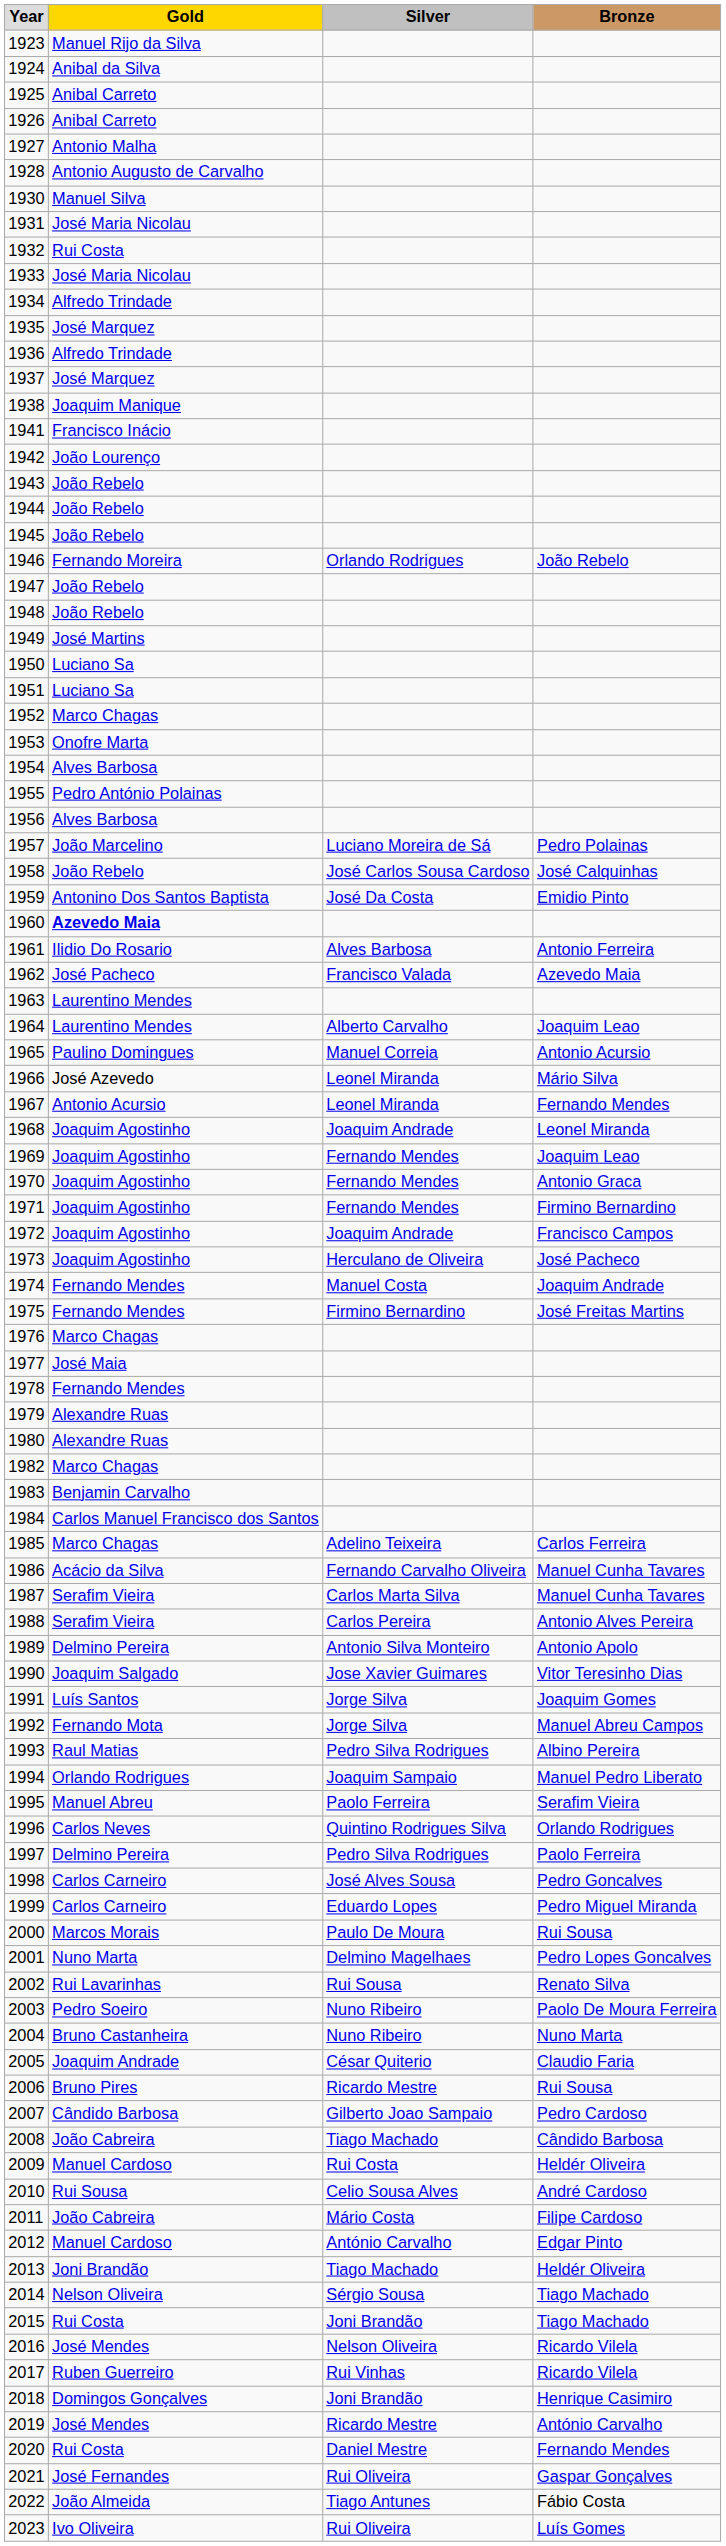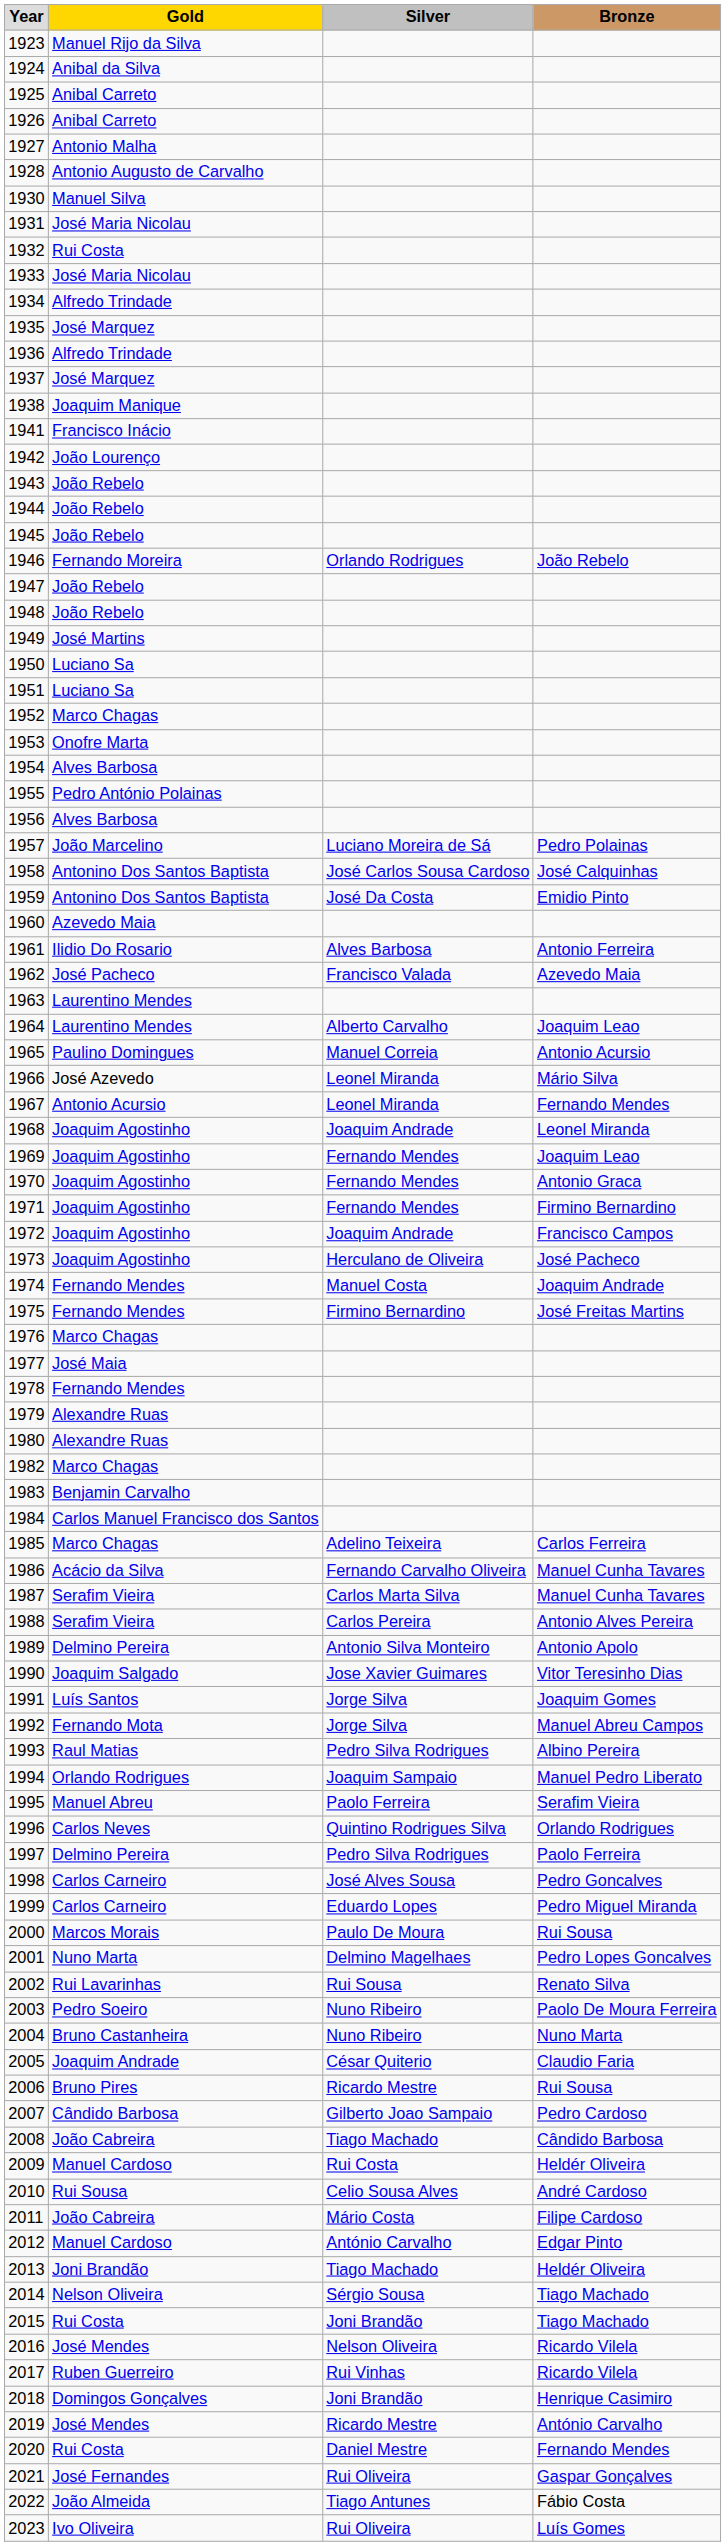1958 | column 2: João Rebelo -> Antonino Dos Santos Baptista
1960 | column 2: bold -> normal
